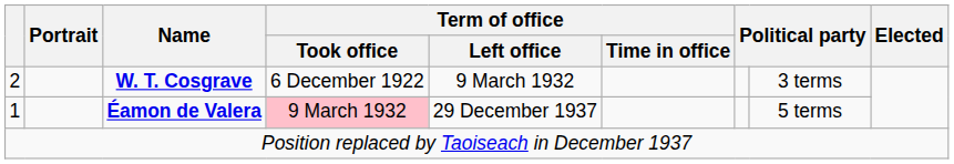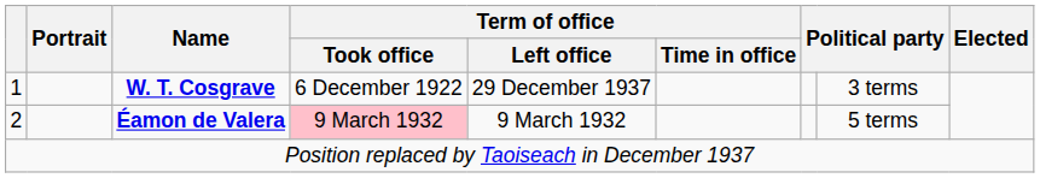W. T. Cosgrave | column 1: 2 -> 1
W. T. Cosgrave | Term of office / Left office: 9 March 1932 -> 29 December 1937
Éamon de Valera | column 1: 1 -> 2
Éamon de Valera | Term of office / Left office: 29 December 1937 -> 9 March 1932
